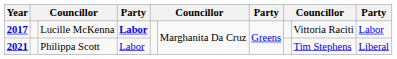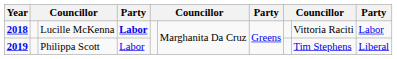Lucille McKenna | Year: 2017 -> 2018
Philippa Scott | Year: 2021 -> 2019
